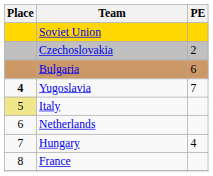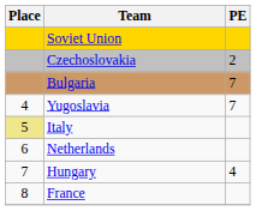Bulgaria | PE: 6 -> 7
Yugoslavia | Place: bold -> normal
